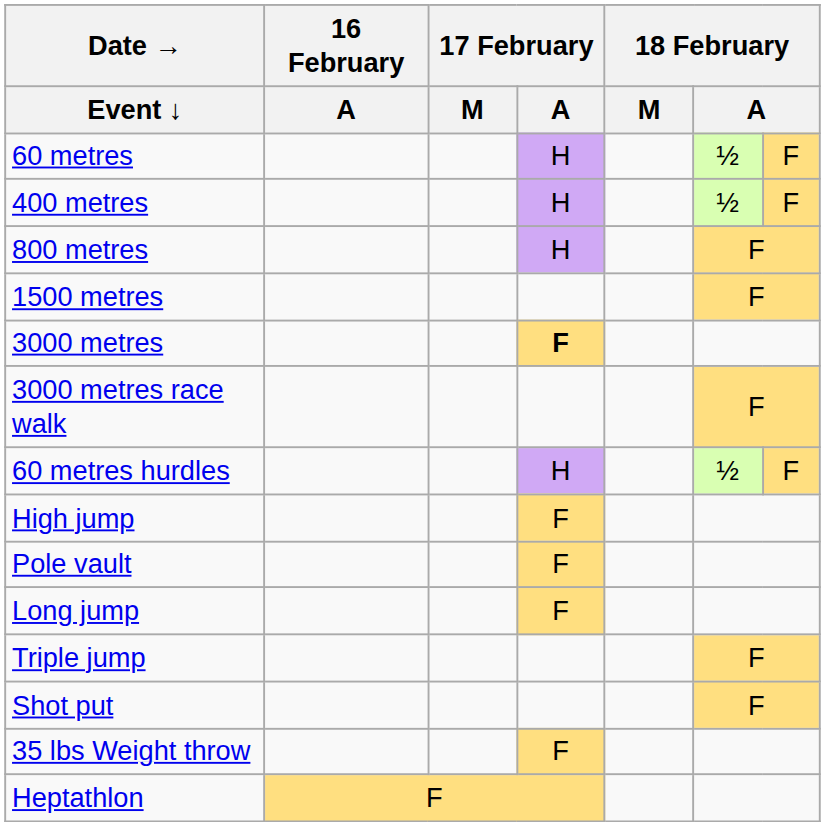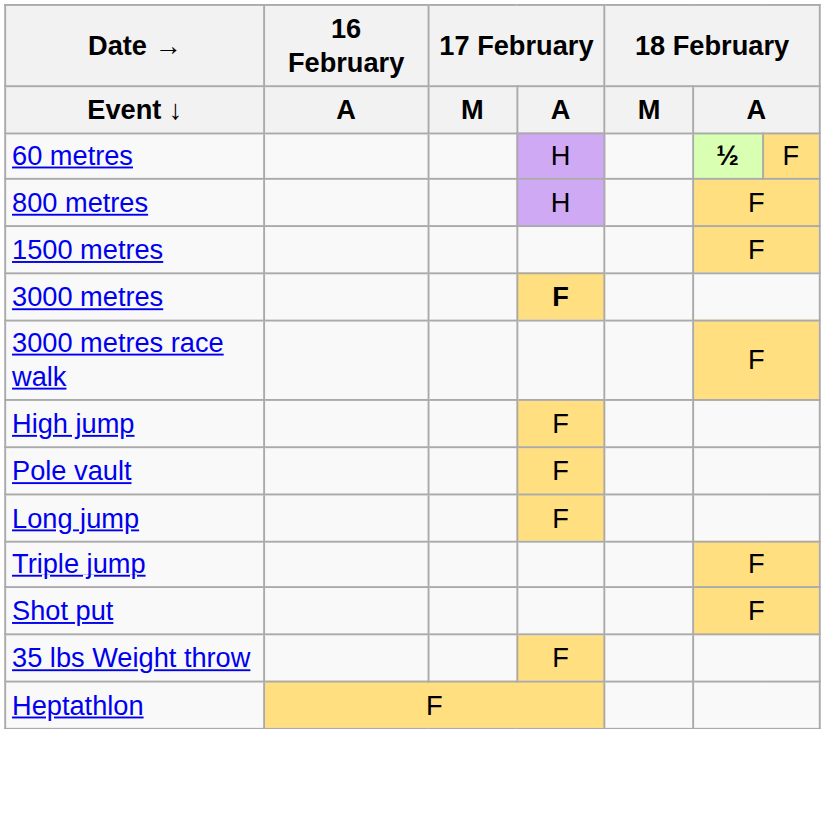60 metres | column 6: normal -> bold
- row: 400 metres | H | ½ | F
- row: 60 metres hurdles | H | ½ | F
